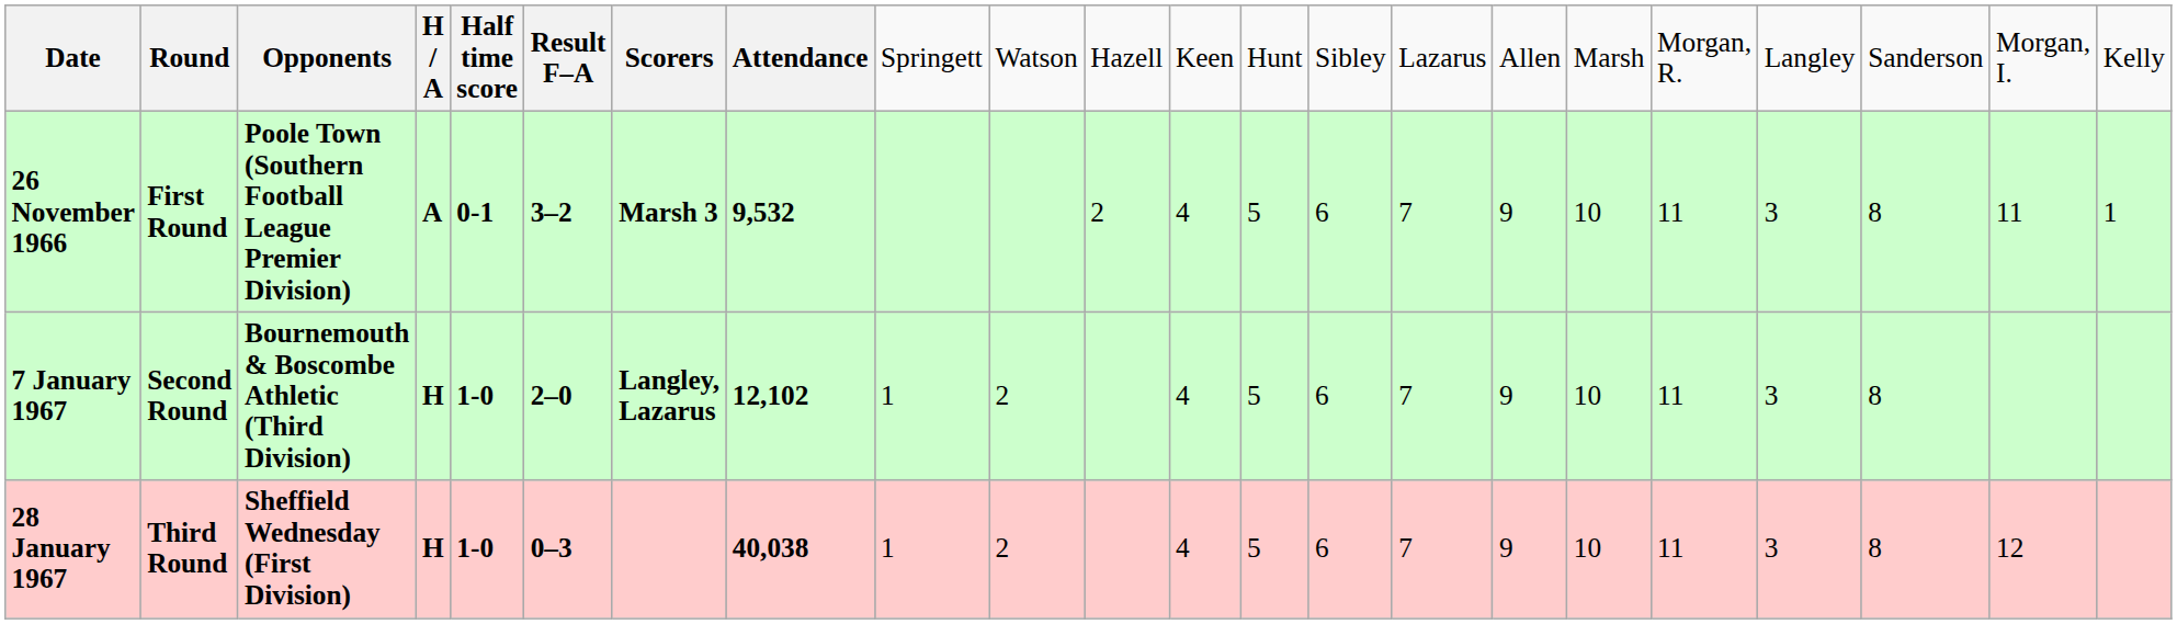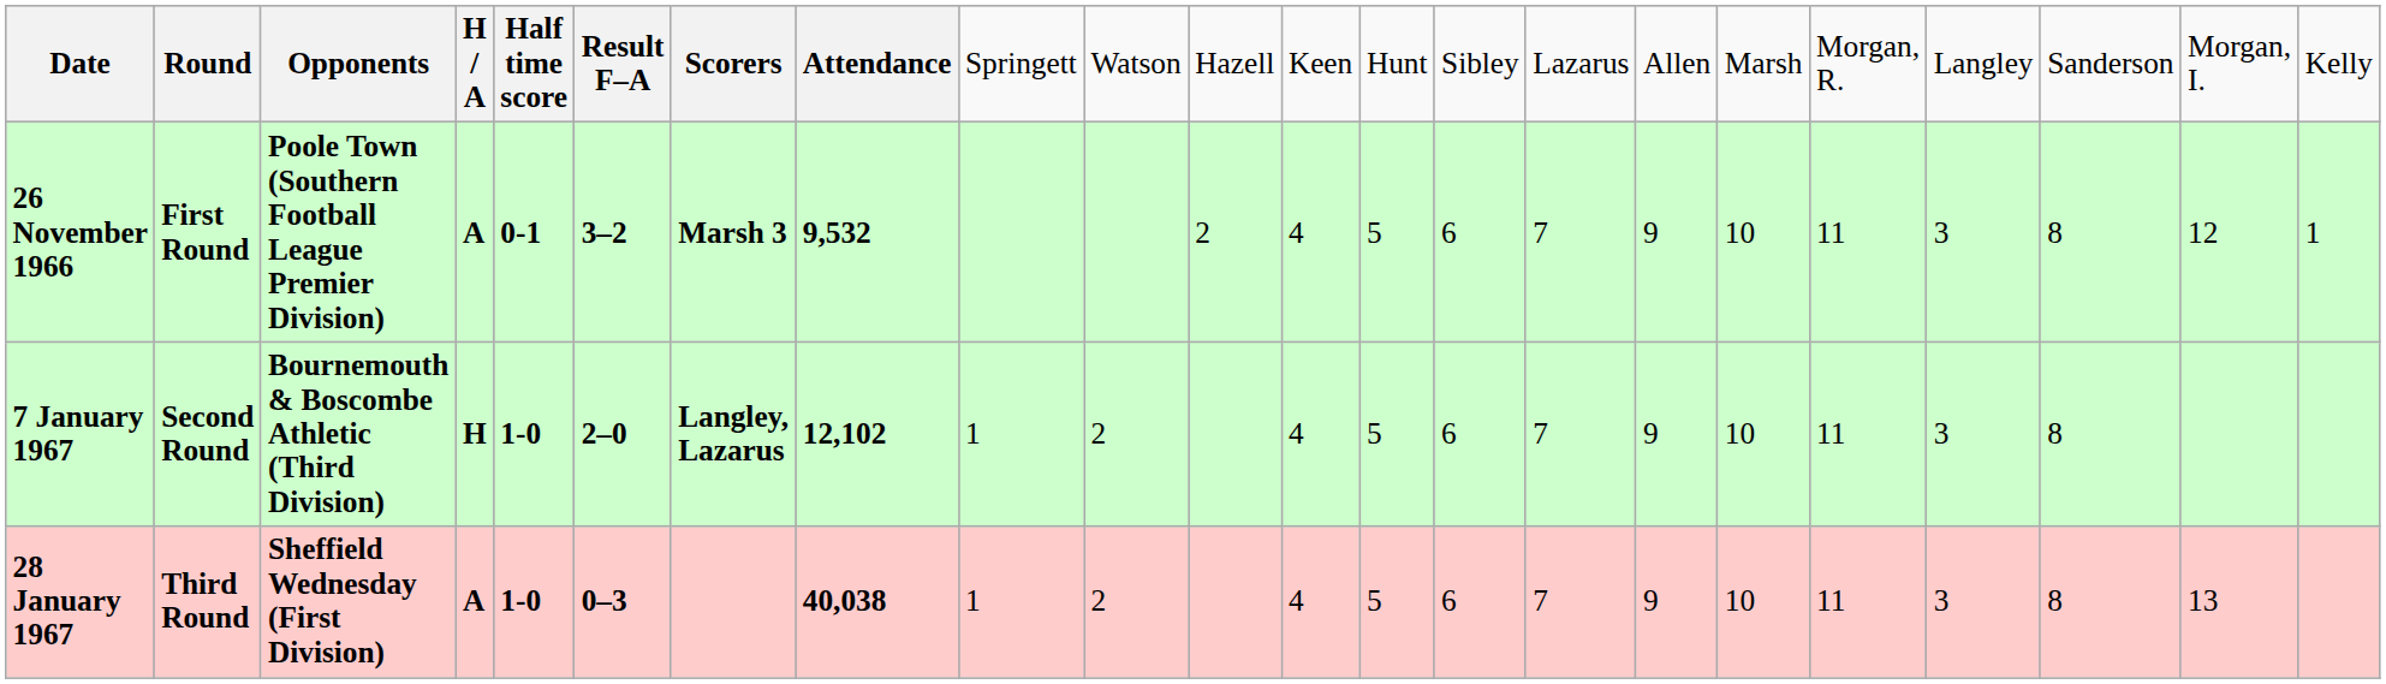26 November 1966 | column 21: 11 -> 12
28 January 1967 | column 4: H -> A
28 January 1967 | column 21: 12 -> 13
